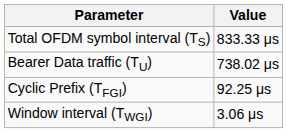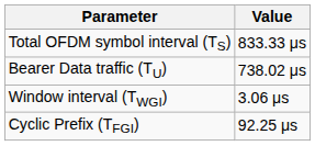rows swapped: Window interval (TWGI) <-> Cyclic Prefix (TFGI)
